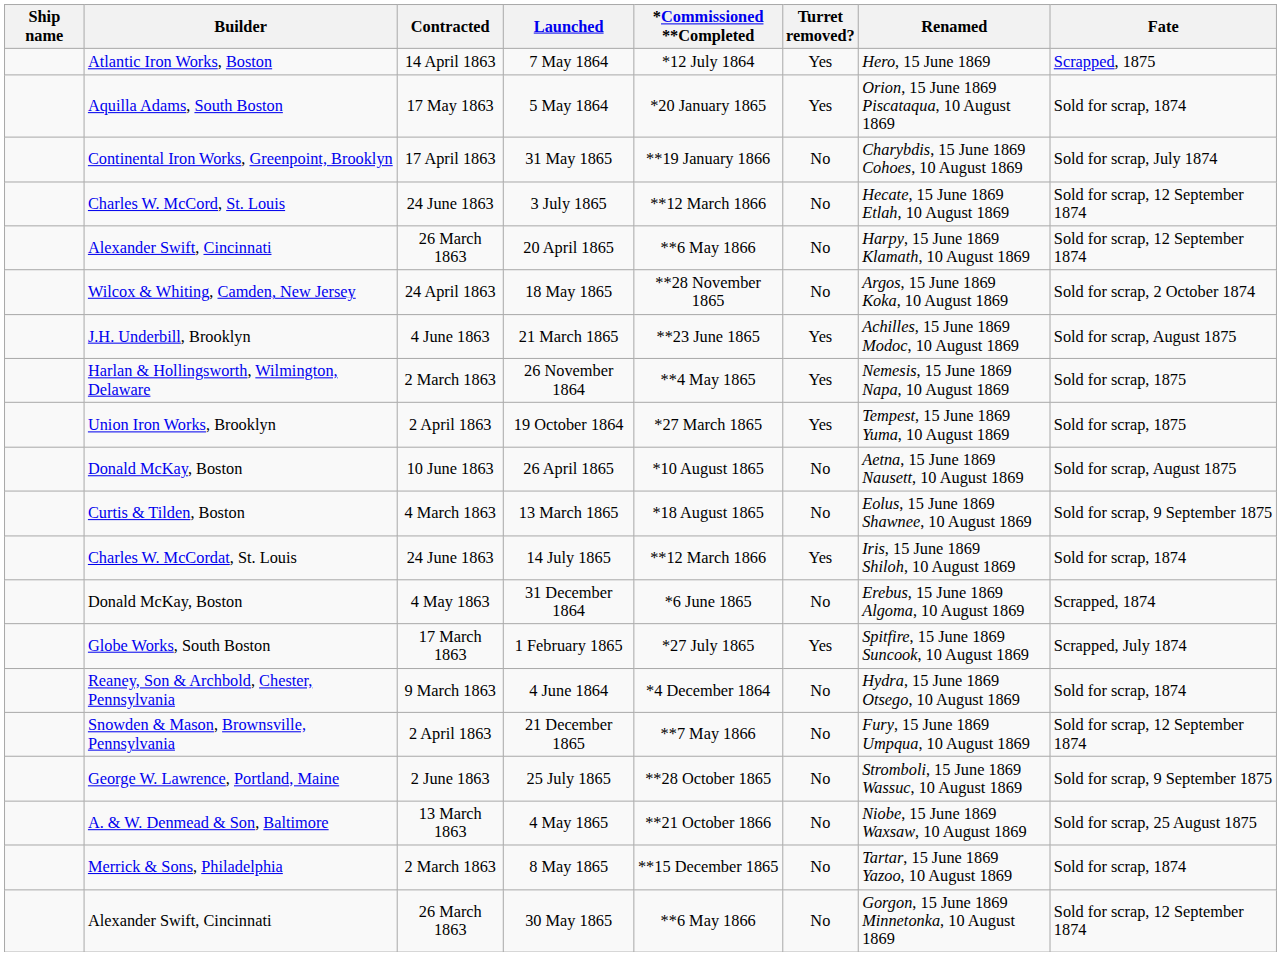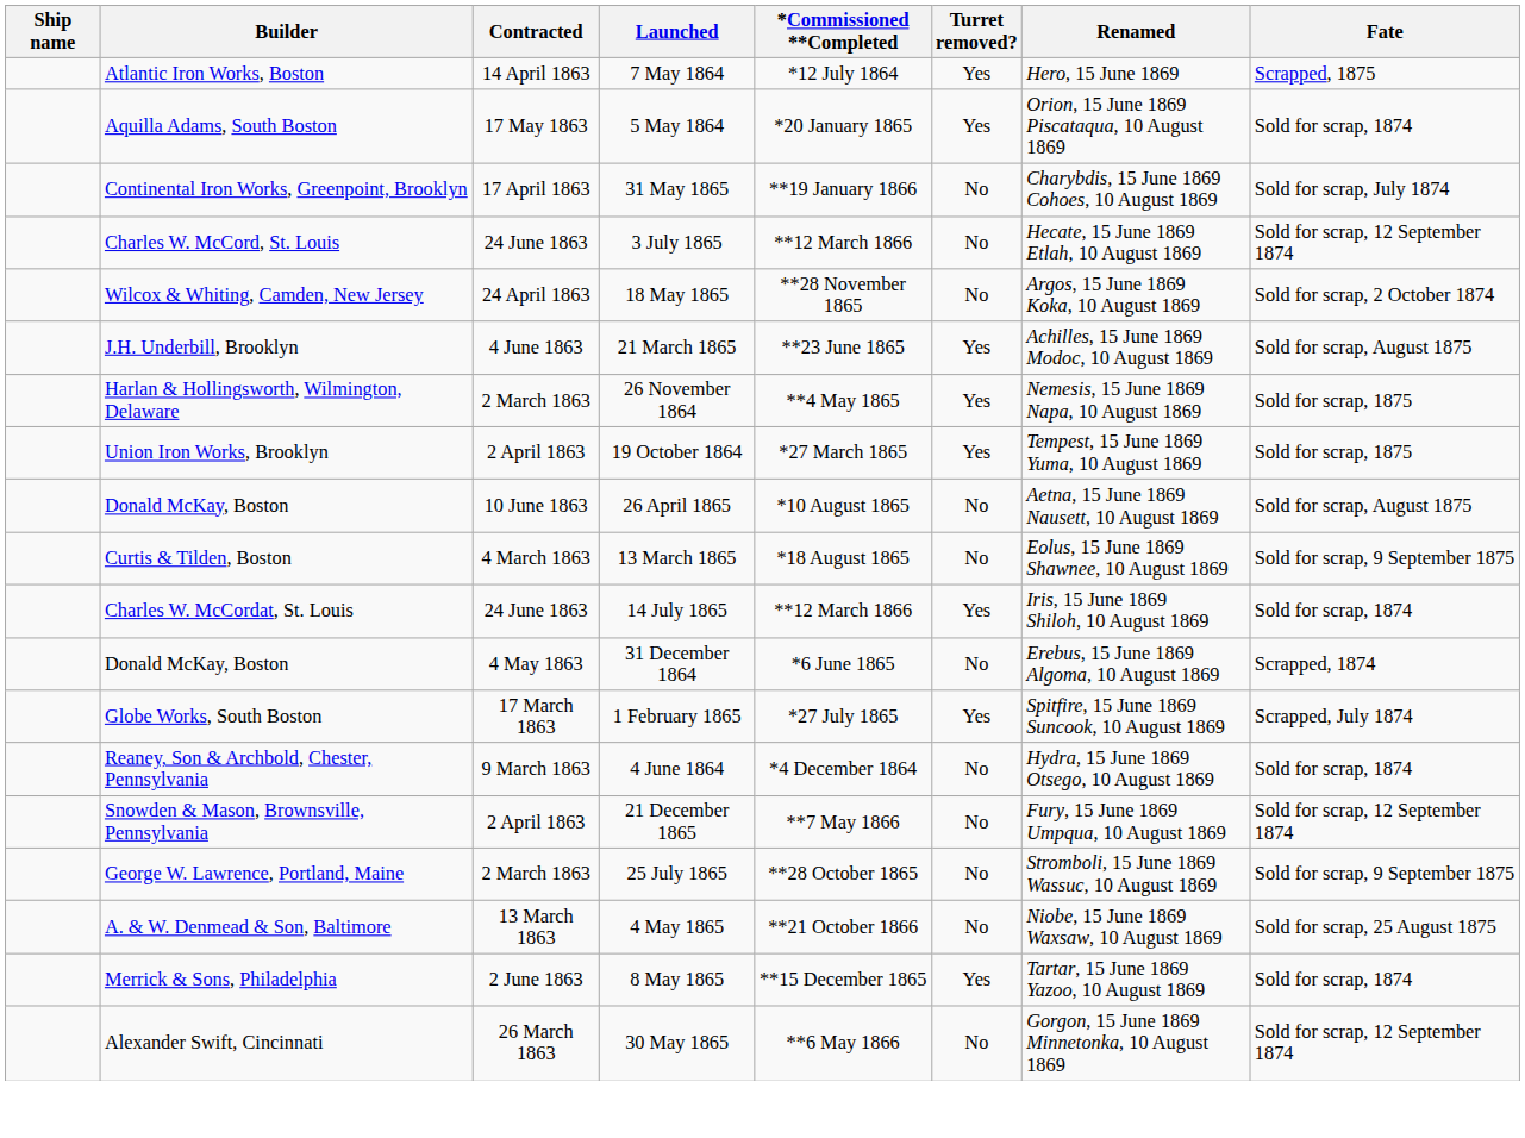- row: Alexander Swift, Cincinnati | 26 March 1863 | 20 April 1865 | **6 May 1866 | No | Harpy, 15 June 1869 Klamath, 10 August 1869 | Sold for scrap, 12 September 1874
25 July 1865 | Contracted: 2 June 1863 -> 2 March 1863
8 May 1865 | Contracted: 2 March 1863 -> 2 June 1863
8 May 1865 | Turret removed?: No -> Yes
